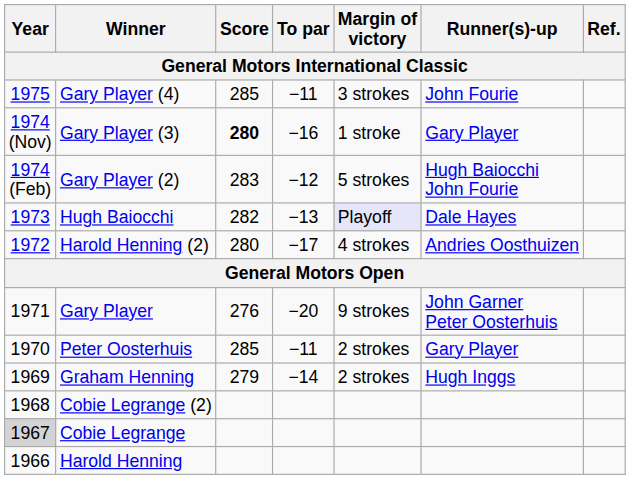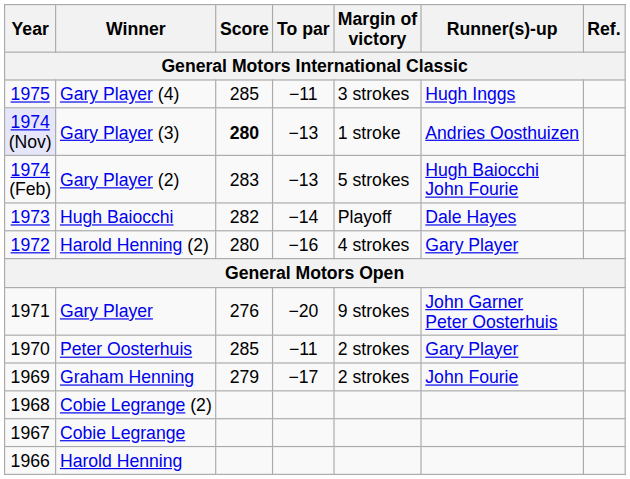Gary Player (4) | Runner(s)-up: John Fourie -> Hugh Inggs
Gary Player (3) | Year: no background -> lavender background
Gary Player (3) | To par: −16 -> −13
Gary Player (3) | Runner(s)-up: Gary Player -> Andries Oosthuizen
Gary Player (2) | To par: −12 -> −13
Hugh Baiocchi | To par: −13 -> −14
Hugh Baiocchi | Margin of victory: lavender background -> no background
Harold Henning (2) | To par: −17 -> −16
Harold Henning (2) | Runner(s)-up: Andries Oosthuizen -> Gary Player
Graham Henning | To par: −14 -> −17
Graham Henning | Runner(s)-up: Hugh Inggs -> John Fourie
Cobie Legrange | Year: lightgrey background -> no background
